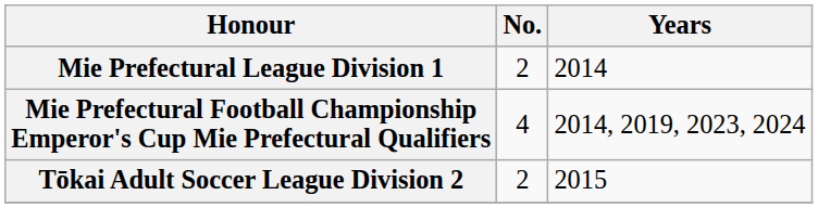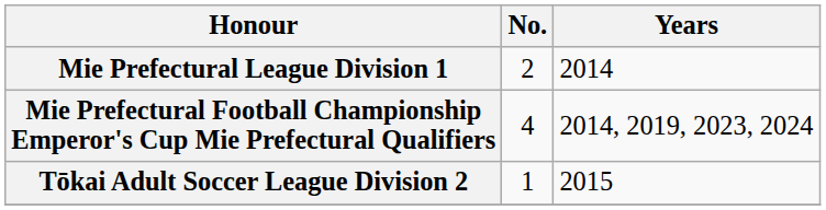Tōkai Adult Soccer League Division 2 | No.: 2 -> 1
